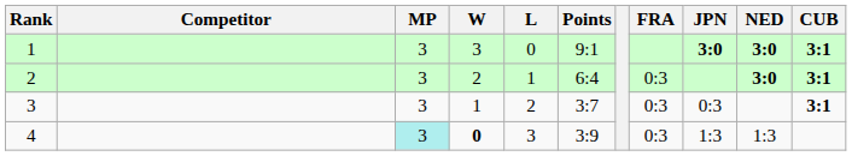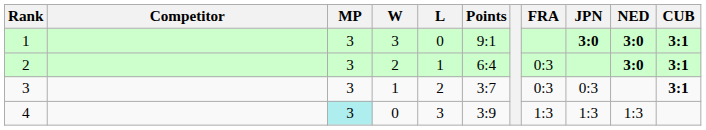4 | W: bold -> normal
4 | FRA: 0:3 -> 1:3
